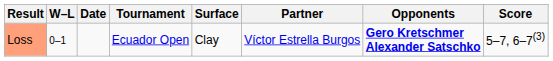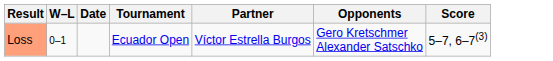- column: Surface | Clay
Loss | Opponents: bold -> normal
